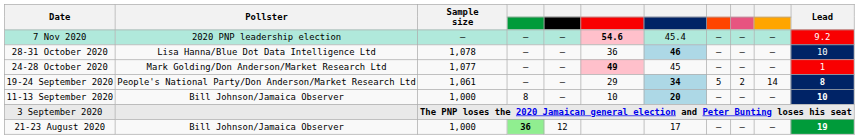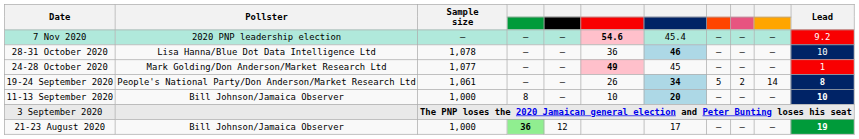19-24 September 2020 | column 6: 29 -> 26
